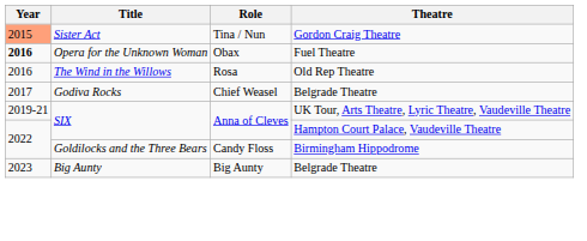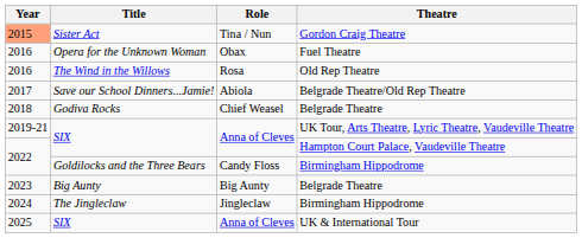Opera for the Unknown Woman | Year: bold -> normal
+ row: 2017 | Save our School Dinners...Jamie! | Abiola | Belgrade Theatre/Old Rep Theatre
Godiva Rocks | Year: 2017 -> 2018
+ row: 2024 | The Jingleclaw | Jingleclaw | Birmingham Hippodrome
+ row: 2025 | SIX | Anna of Cleves | UK & International Tour
